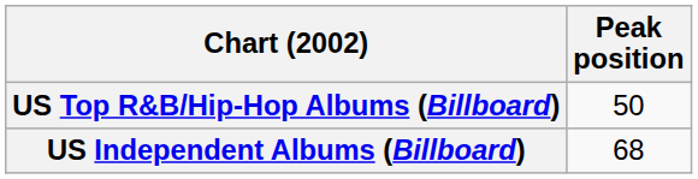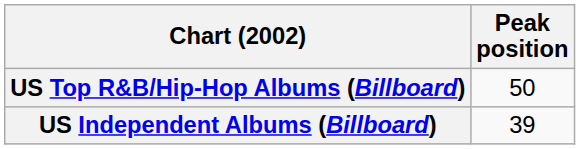US Independent Albums (Billboard) | Peak position: 68 -> 39
